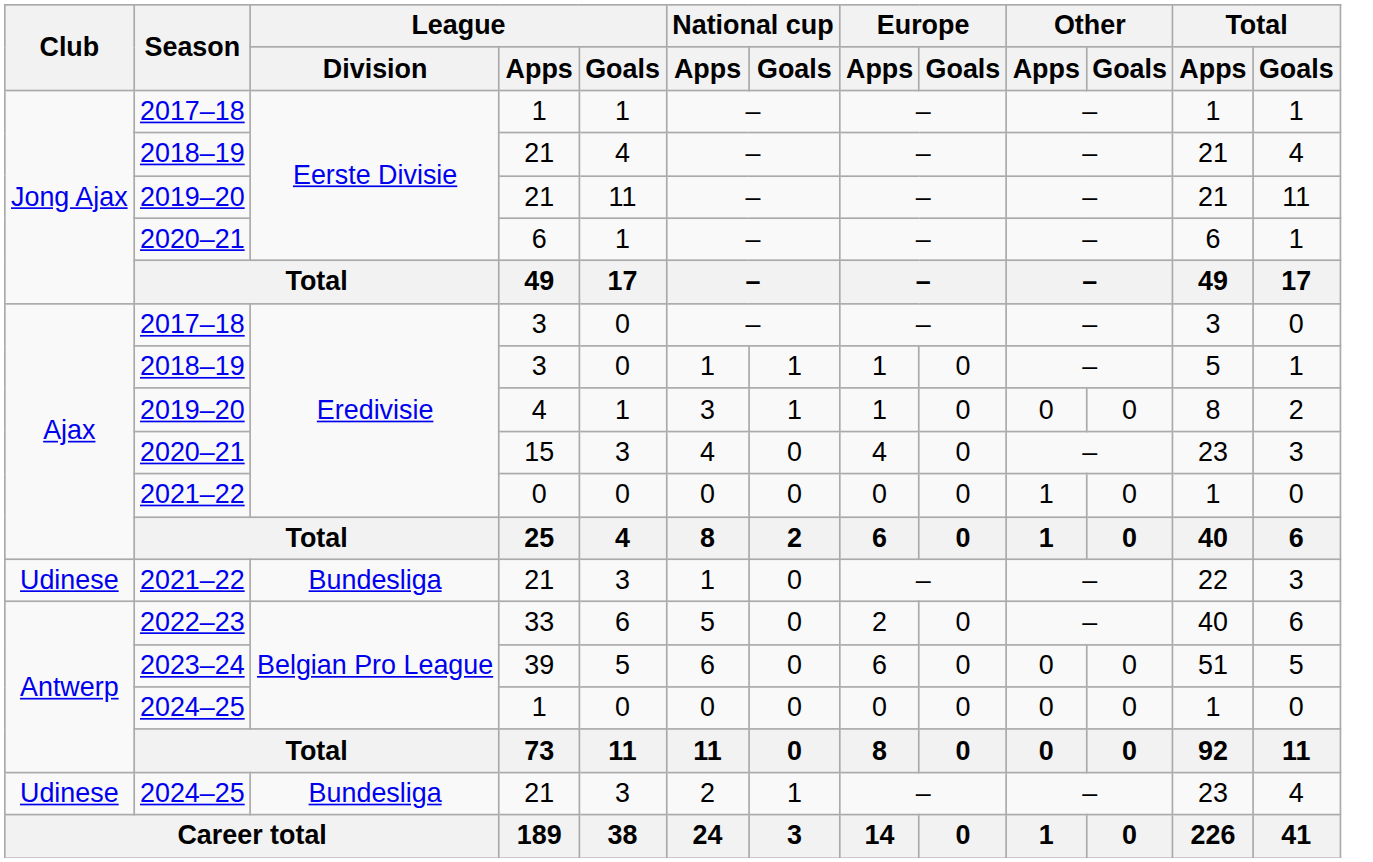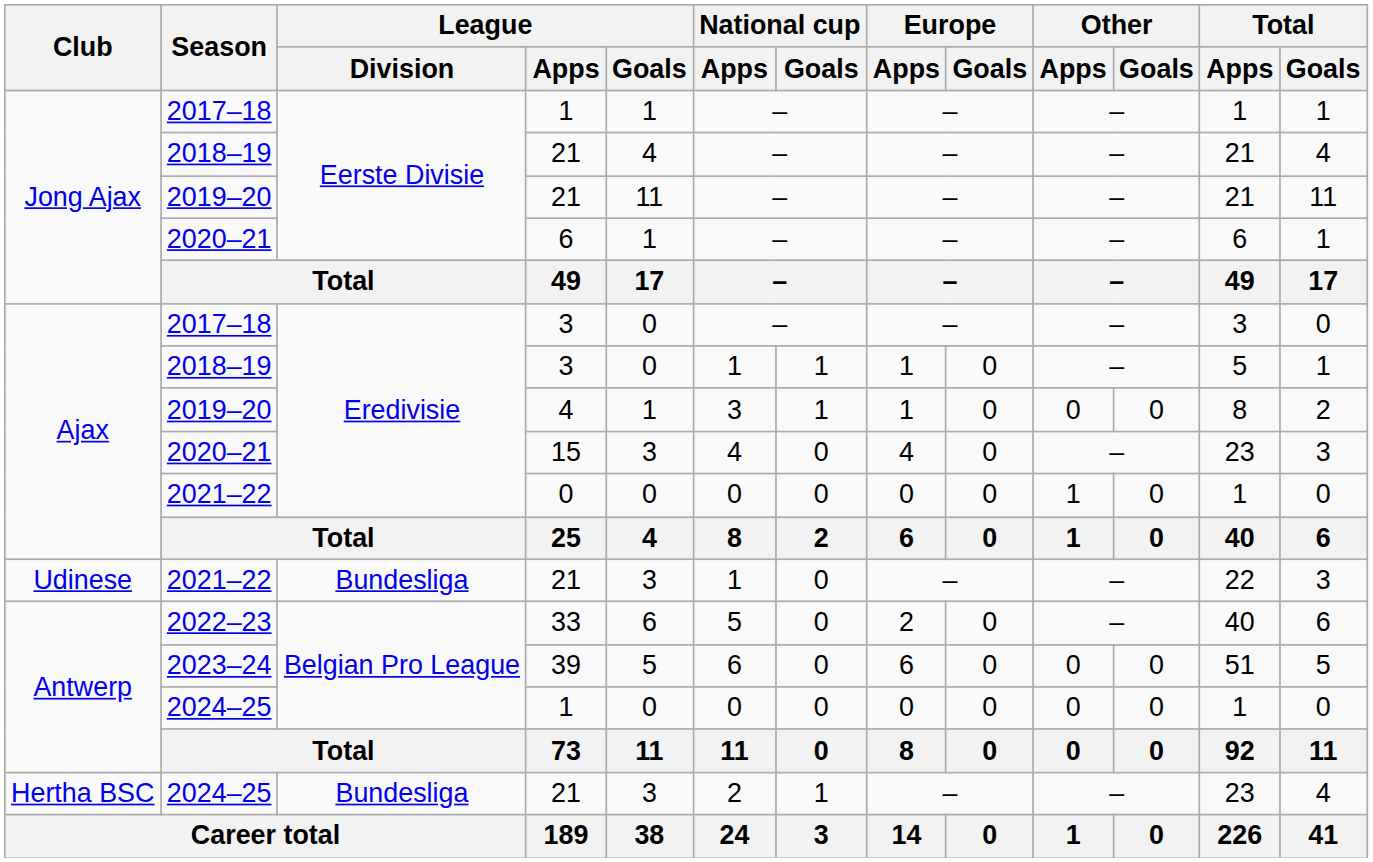2024–25 / 21 | Club: Udinese -> Hertha BSC
